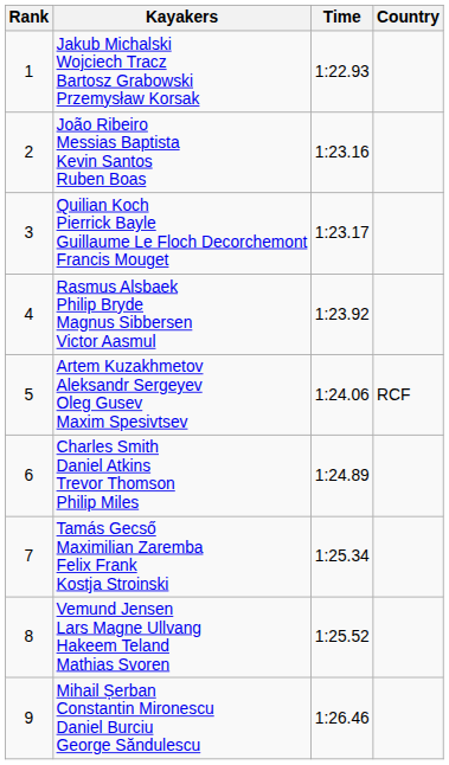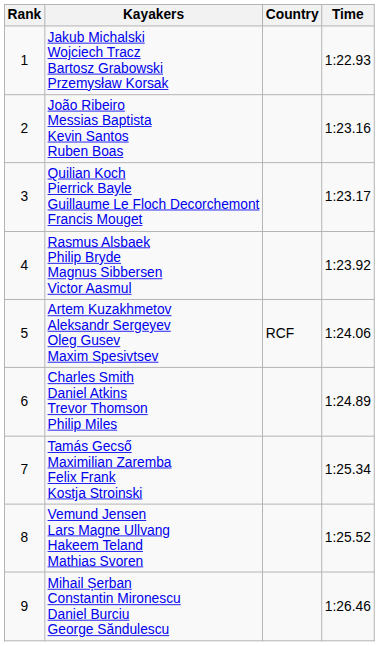columns swapped: Country <-> Time
